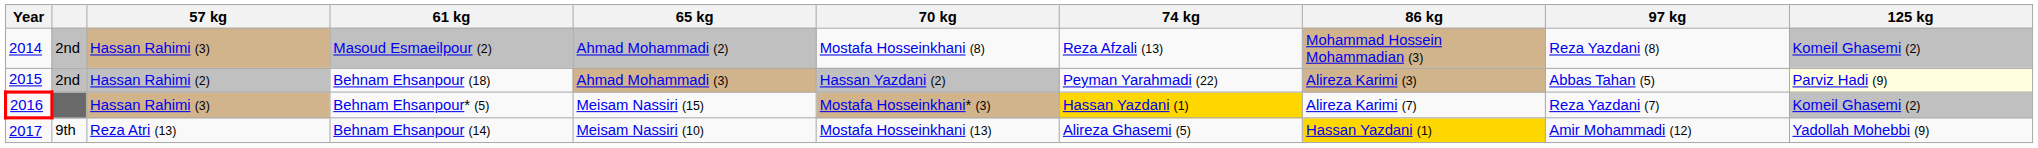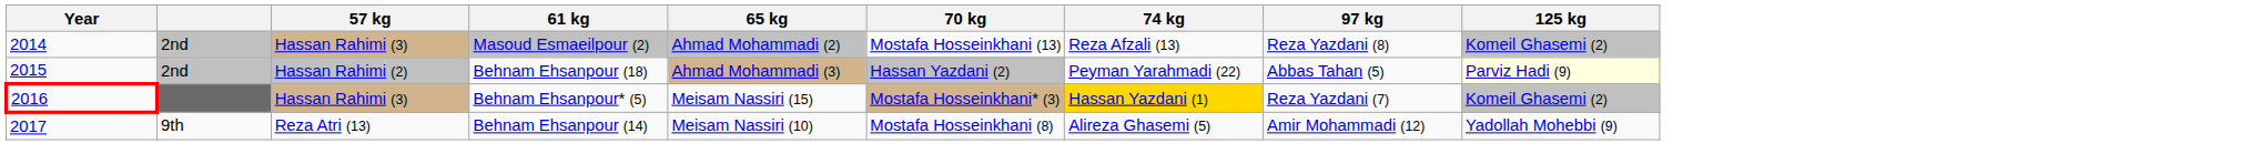- column: 86 kg | Mohammad Hossein Mohammadian (3) | Alireza Karimi (3) | Alireza Karimi (7) | Hassan Yazdani (1)
Masoud Esmaeilpour (2) | 70 kg: Mostafa Hosseinkhani (8) -> Mostafa Hosseinkhani (13)
Behnam Ehsanpour (14) | 70 kg: Mostafa Hosseinkhani (13) -> Mostafa Hosseinkhani (8)
